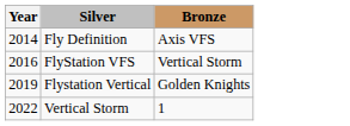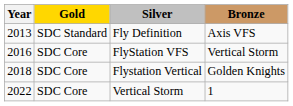+ column: Gold | SDC Standard | SDC Core | SDC Core | SDC Core
Fly Definition | Year: 2014 -> 2013
Flystation Vertical | Year: 2019 -> 2018
